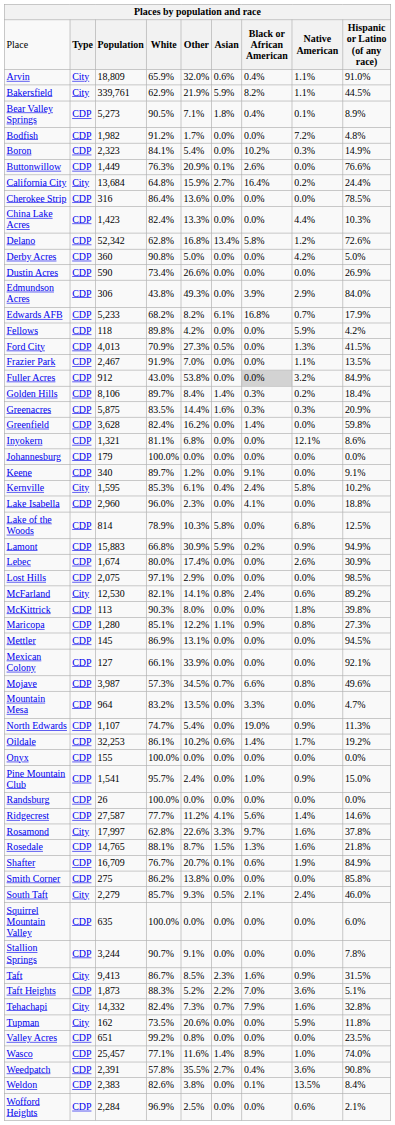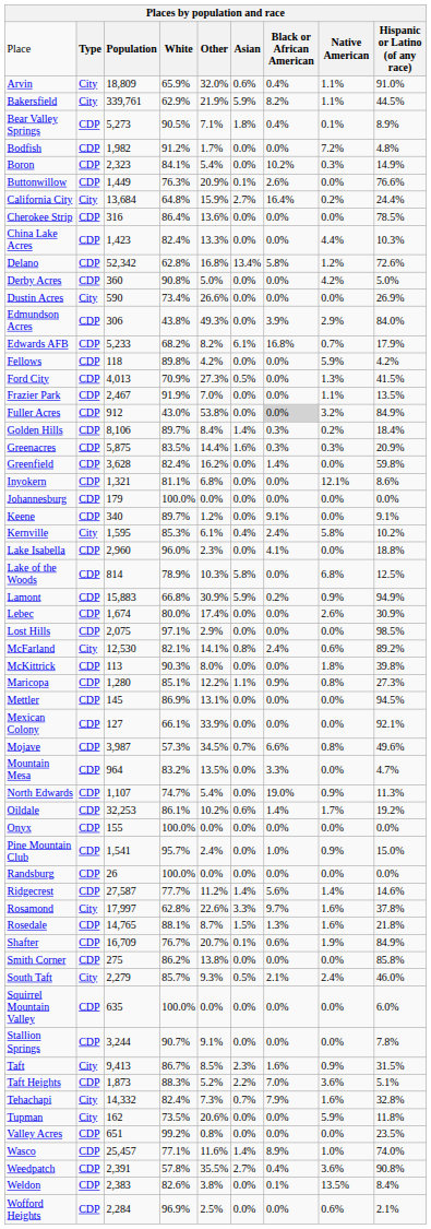Dustin Acres | column 2: CDP -> City
Ridgecrest | column 6: 4.1% -> 1.4%
